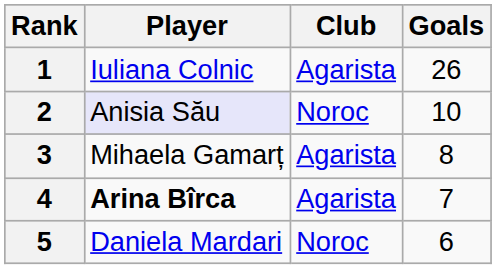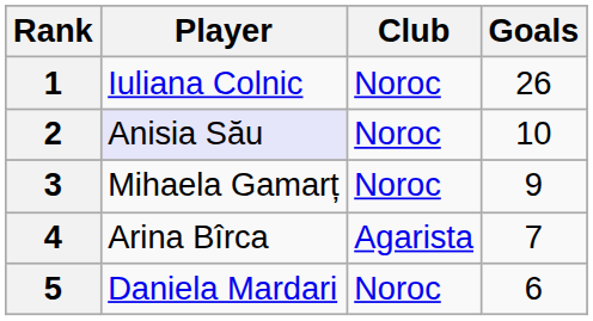1 | Club: Agarista -> Noroc
3 | Club: Agarista -> Noroc
3 | Goals: 8 -> 9
4 | Player: bold -> normal
